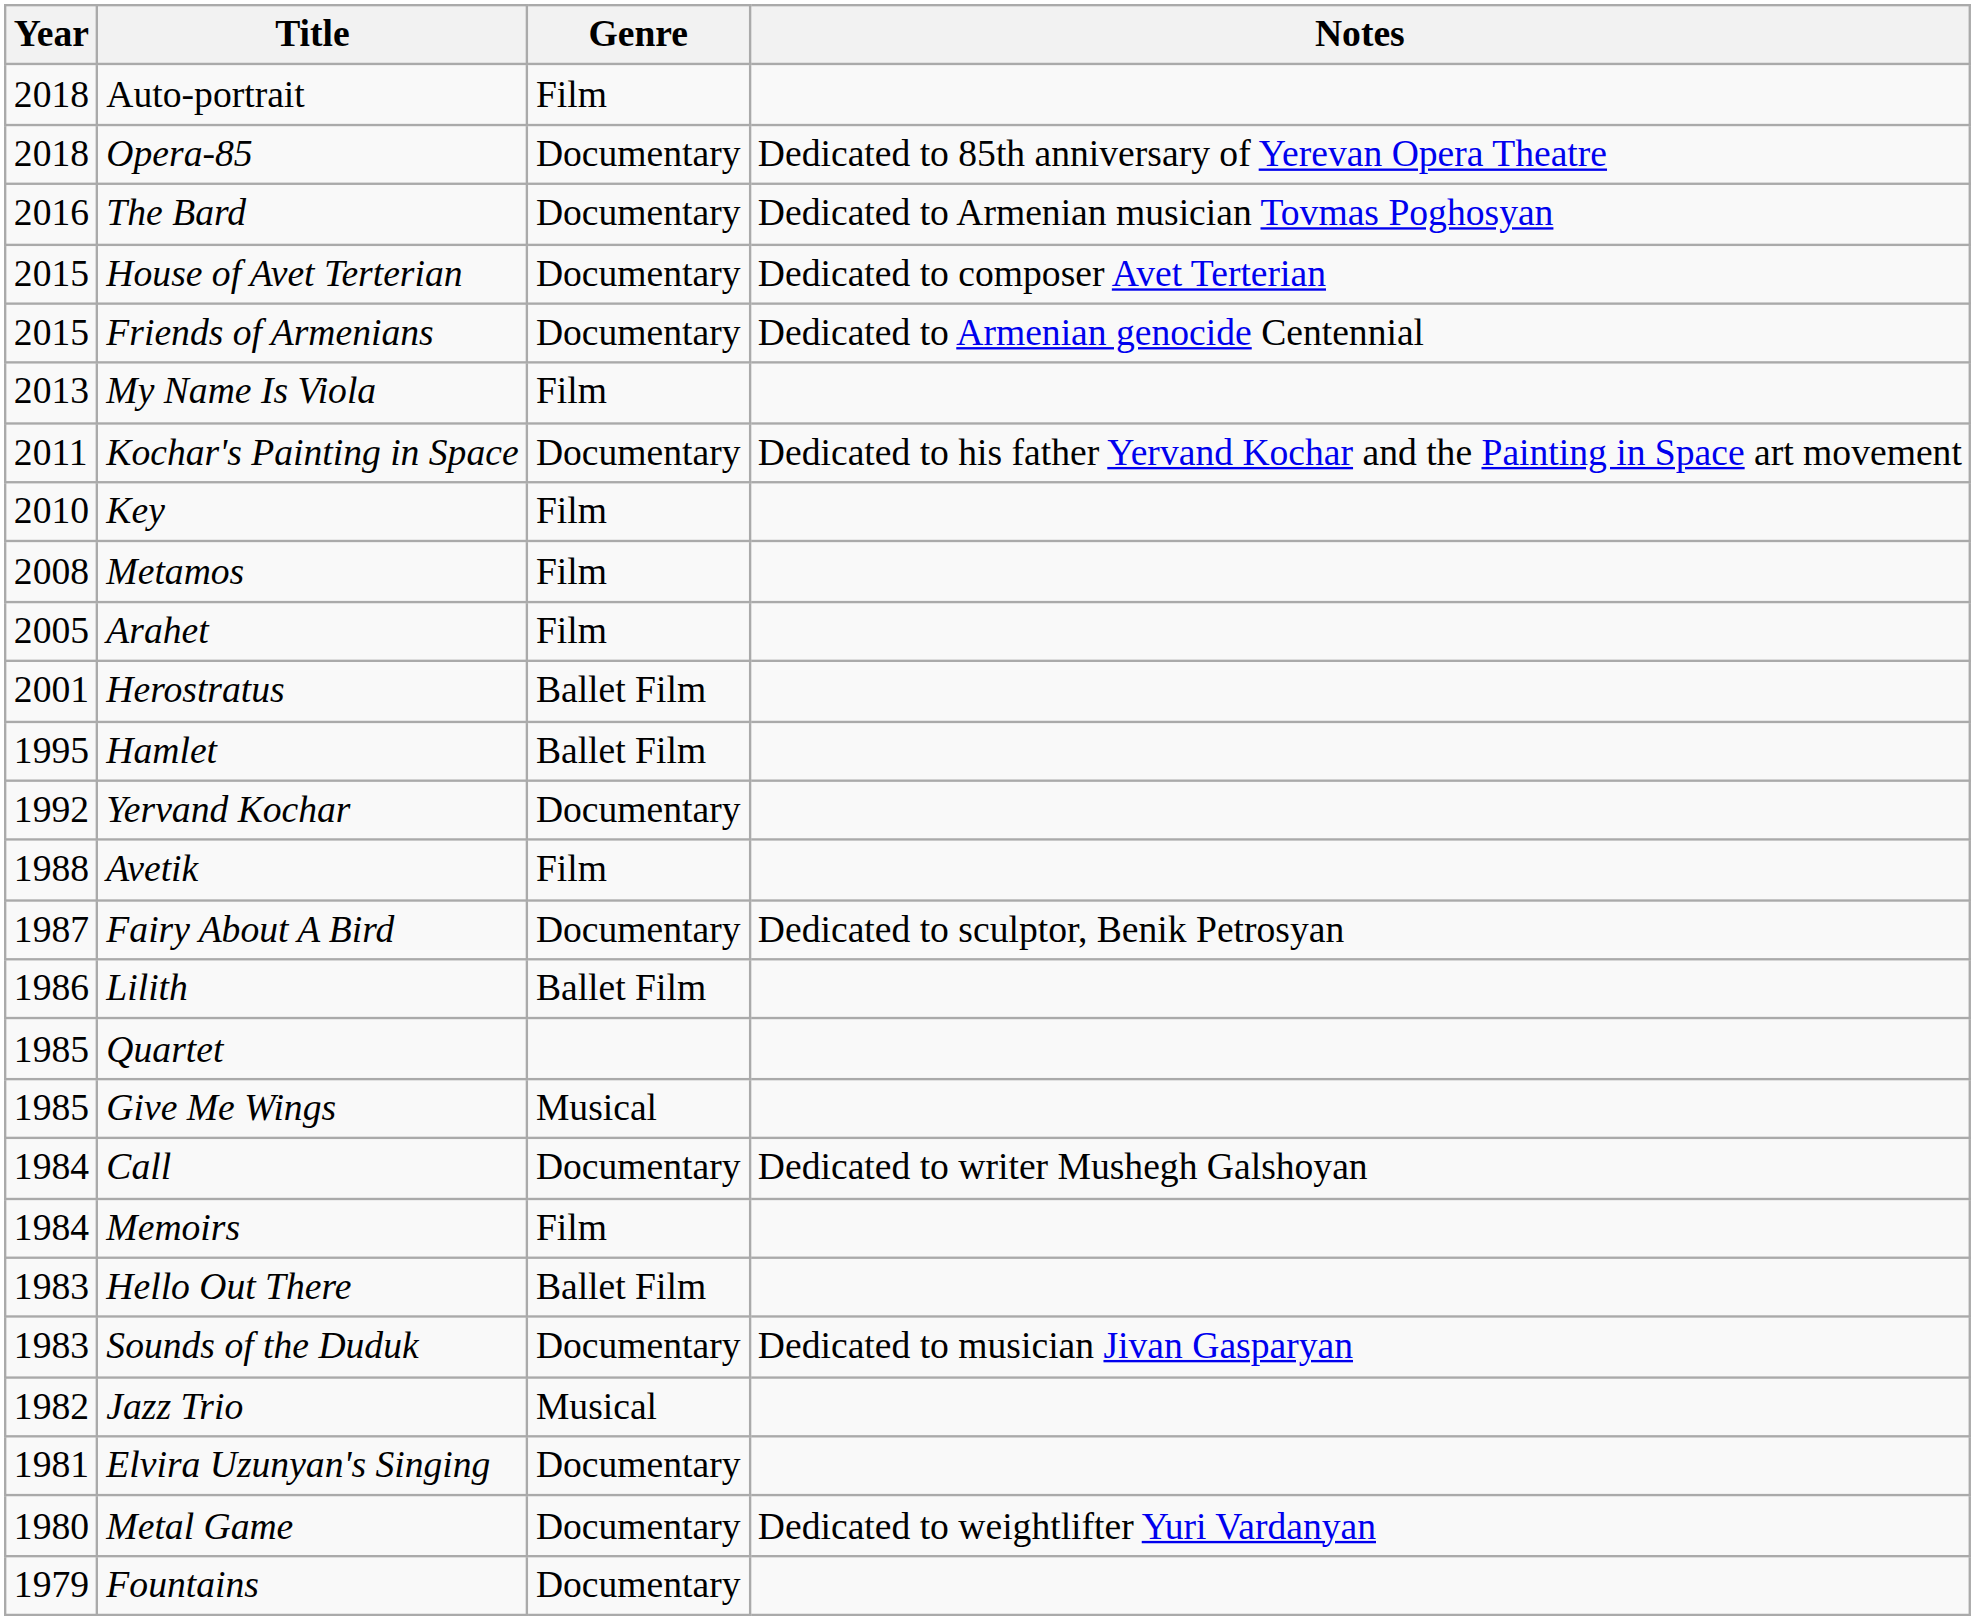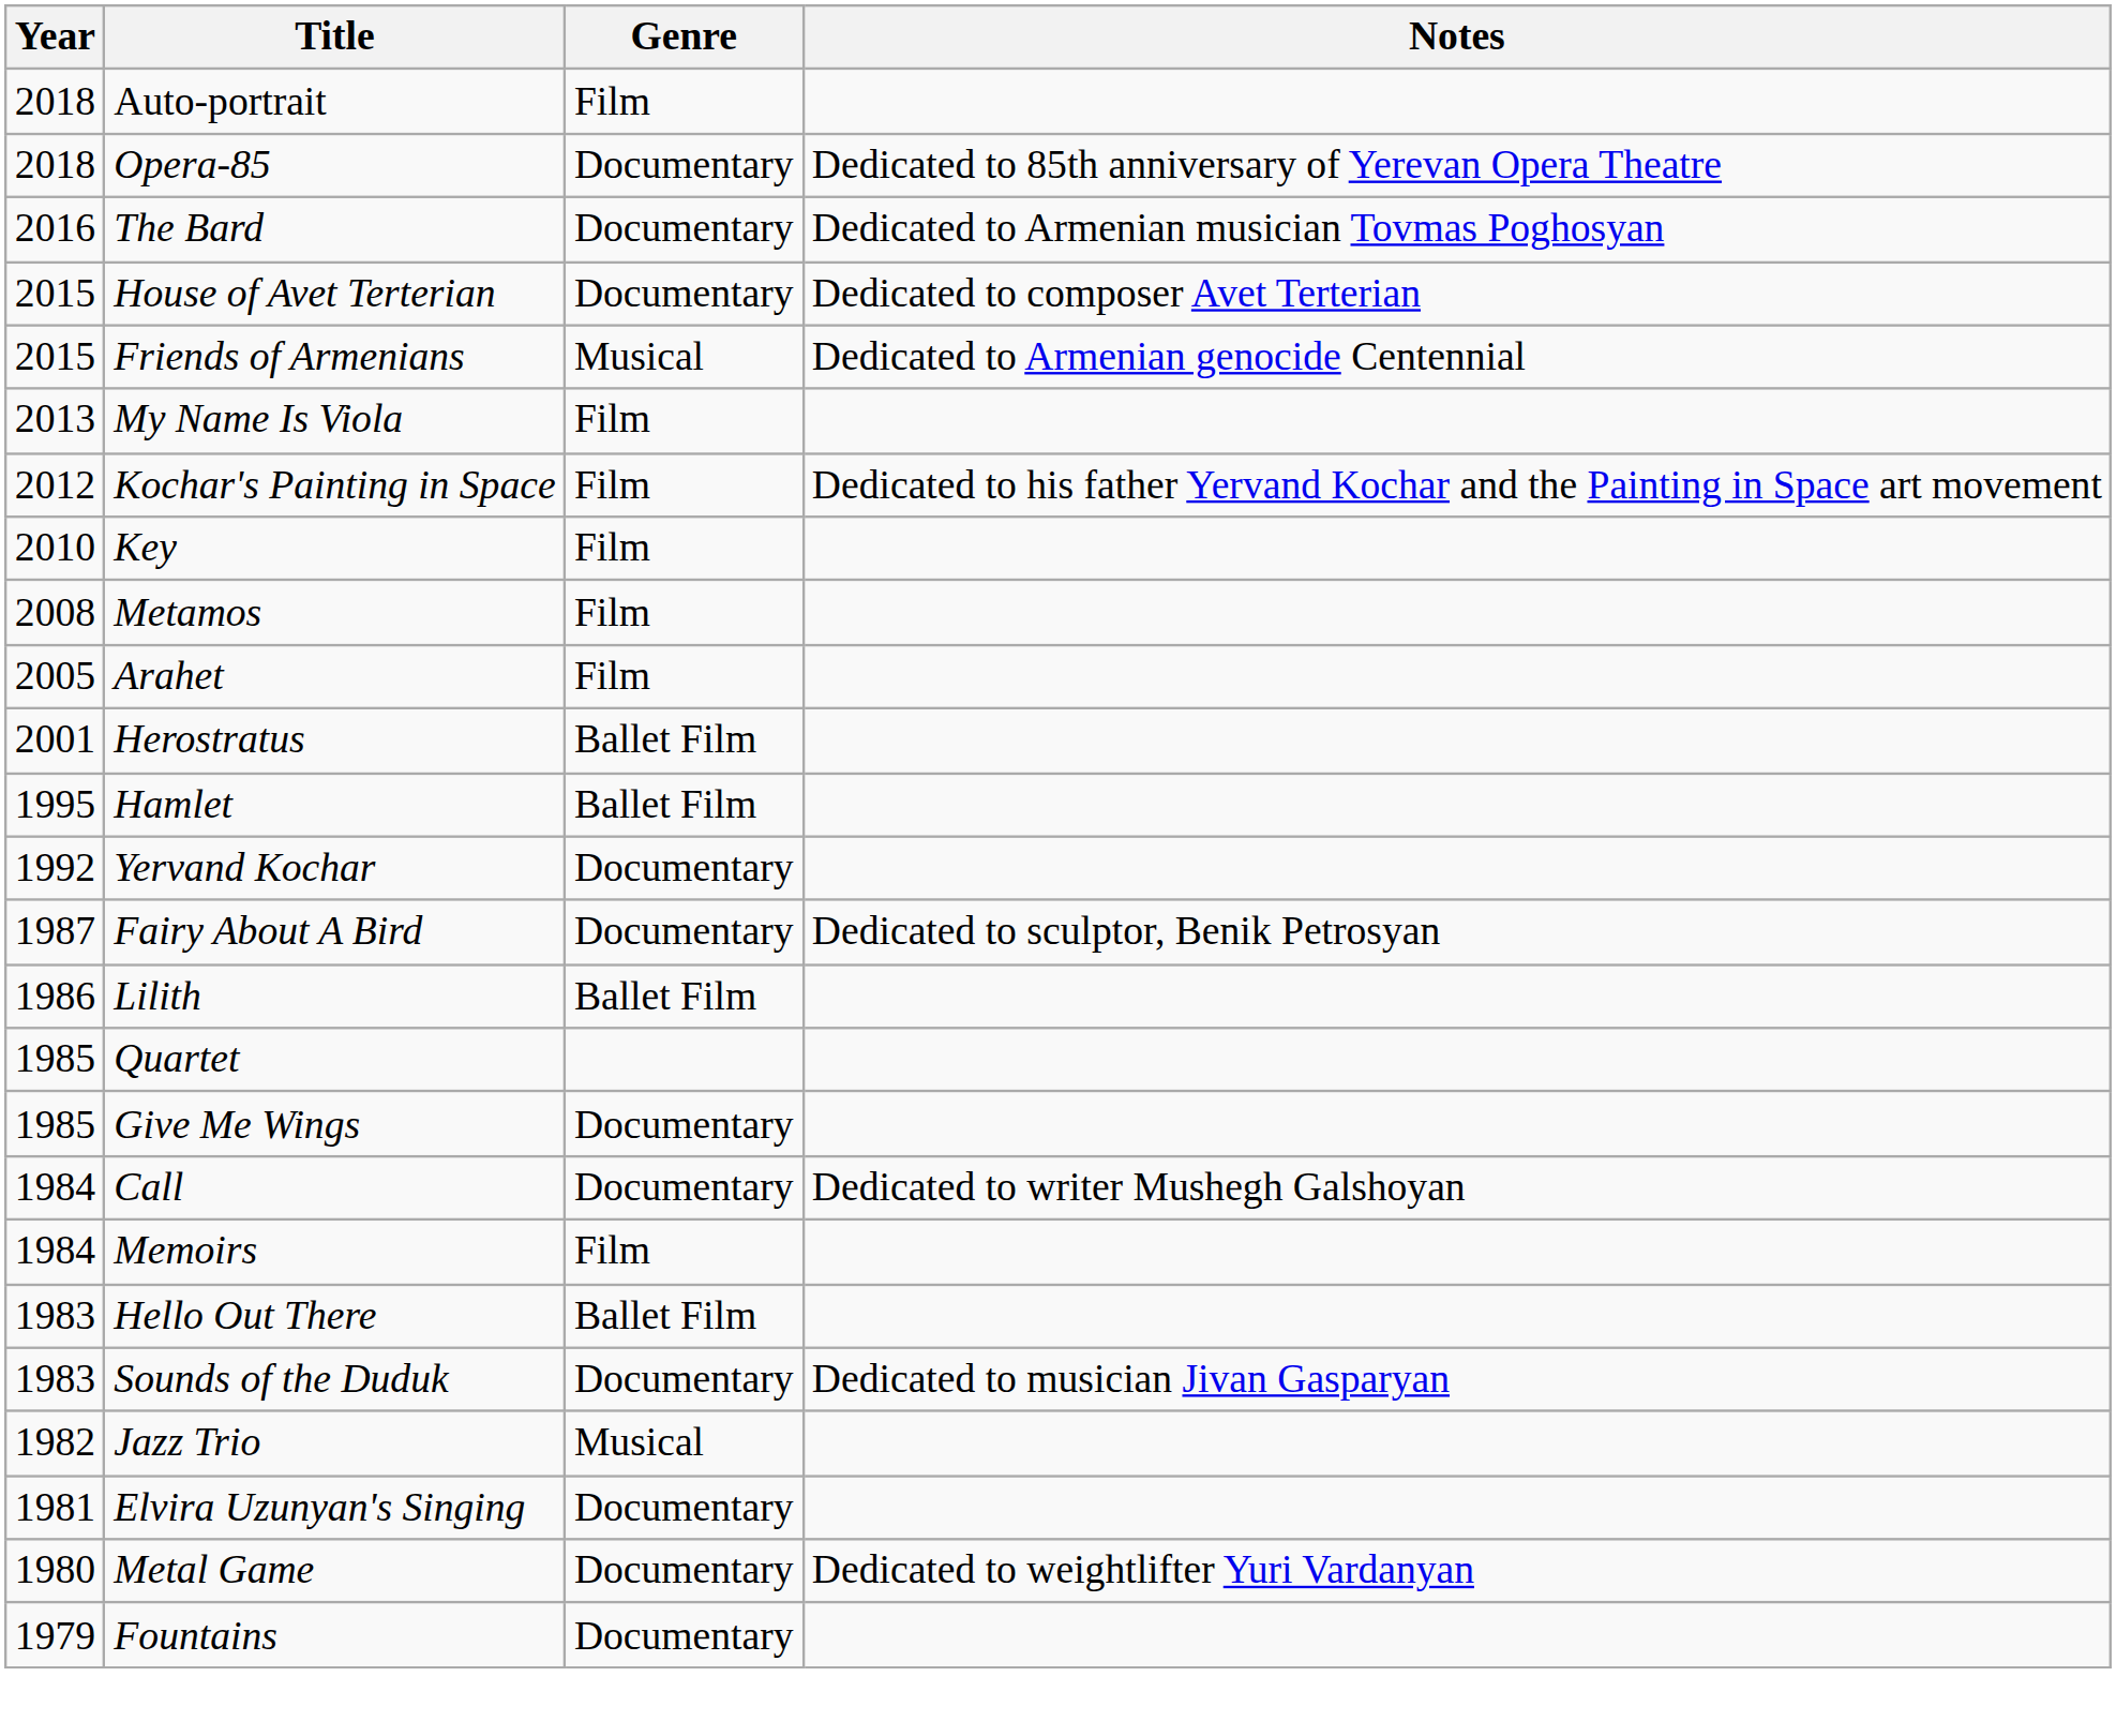Friends of Armenians | Genre: Documentary -> Musical
Kochar's Painting in Space | Year: 2011 -> 2012
Kochar's Painting in Space | Genre: Documentary -> Film
- row: 1988 | Avetik | Film
Give Me Wings | Genre: Musical -> Documentary
